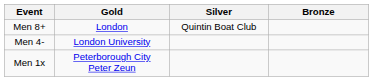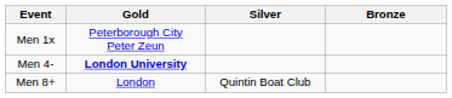rows swapped: Men 1x <-> Men 8+
Men 4- | Gold: normal -> bold
